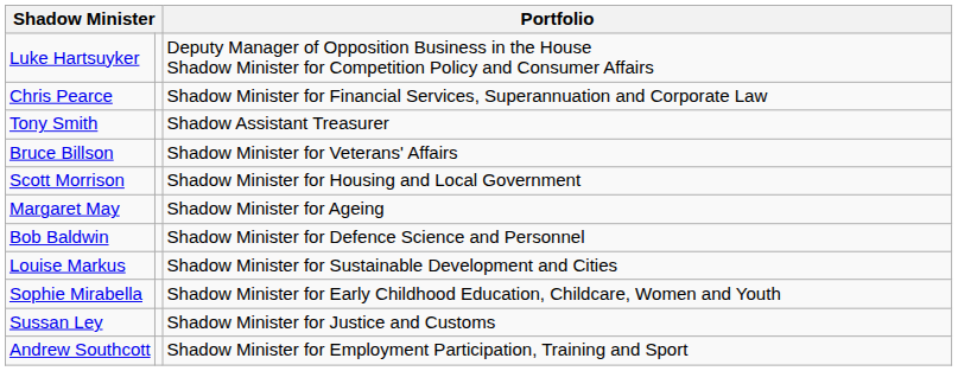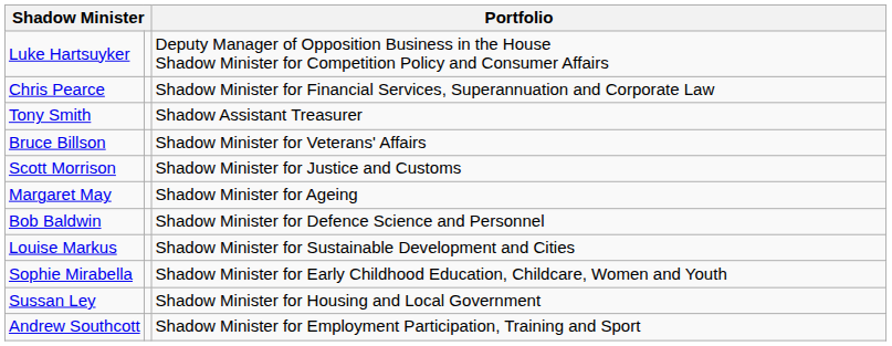Scott Morrison | Portfolio: Shadow Minister for Housing and Local Government -> Shadow Minister for Justice and Customs
Sussan Ley | Portfolio: Shadow Minister for Justice and Customs -> Shadow Minister for Housing and Local Government
